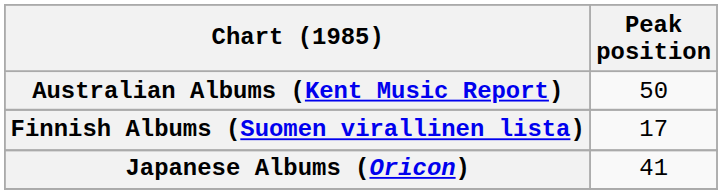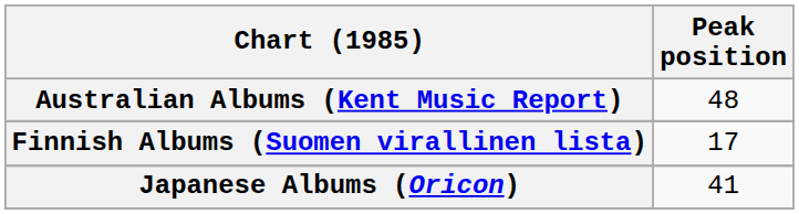Australian Albums (Kent Music Report) | Peak position: 50 -> 48
